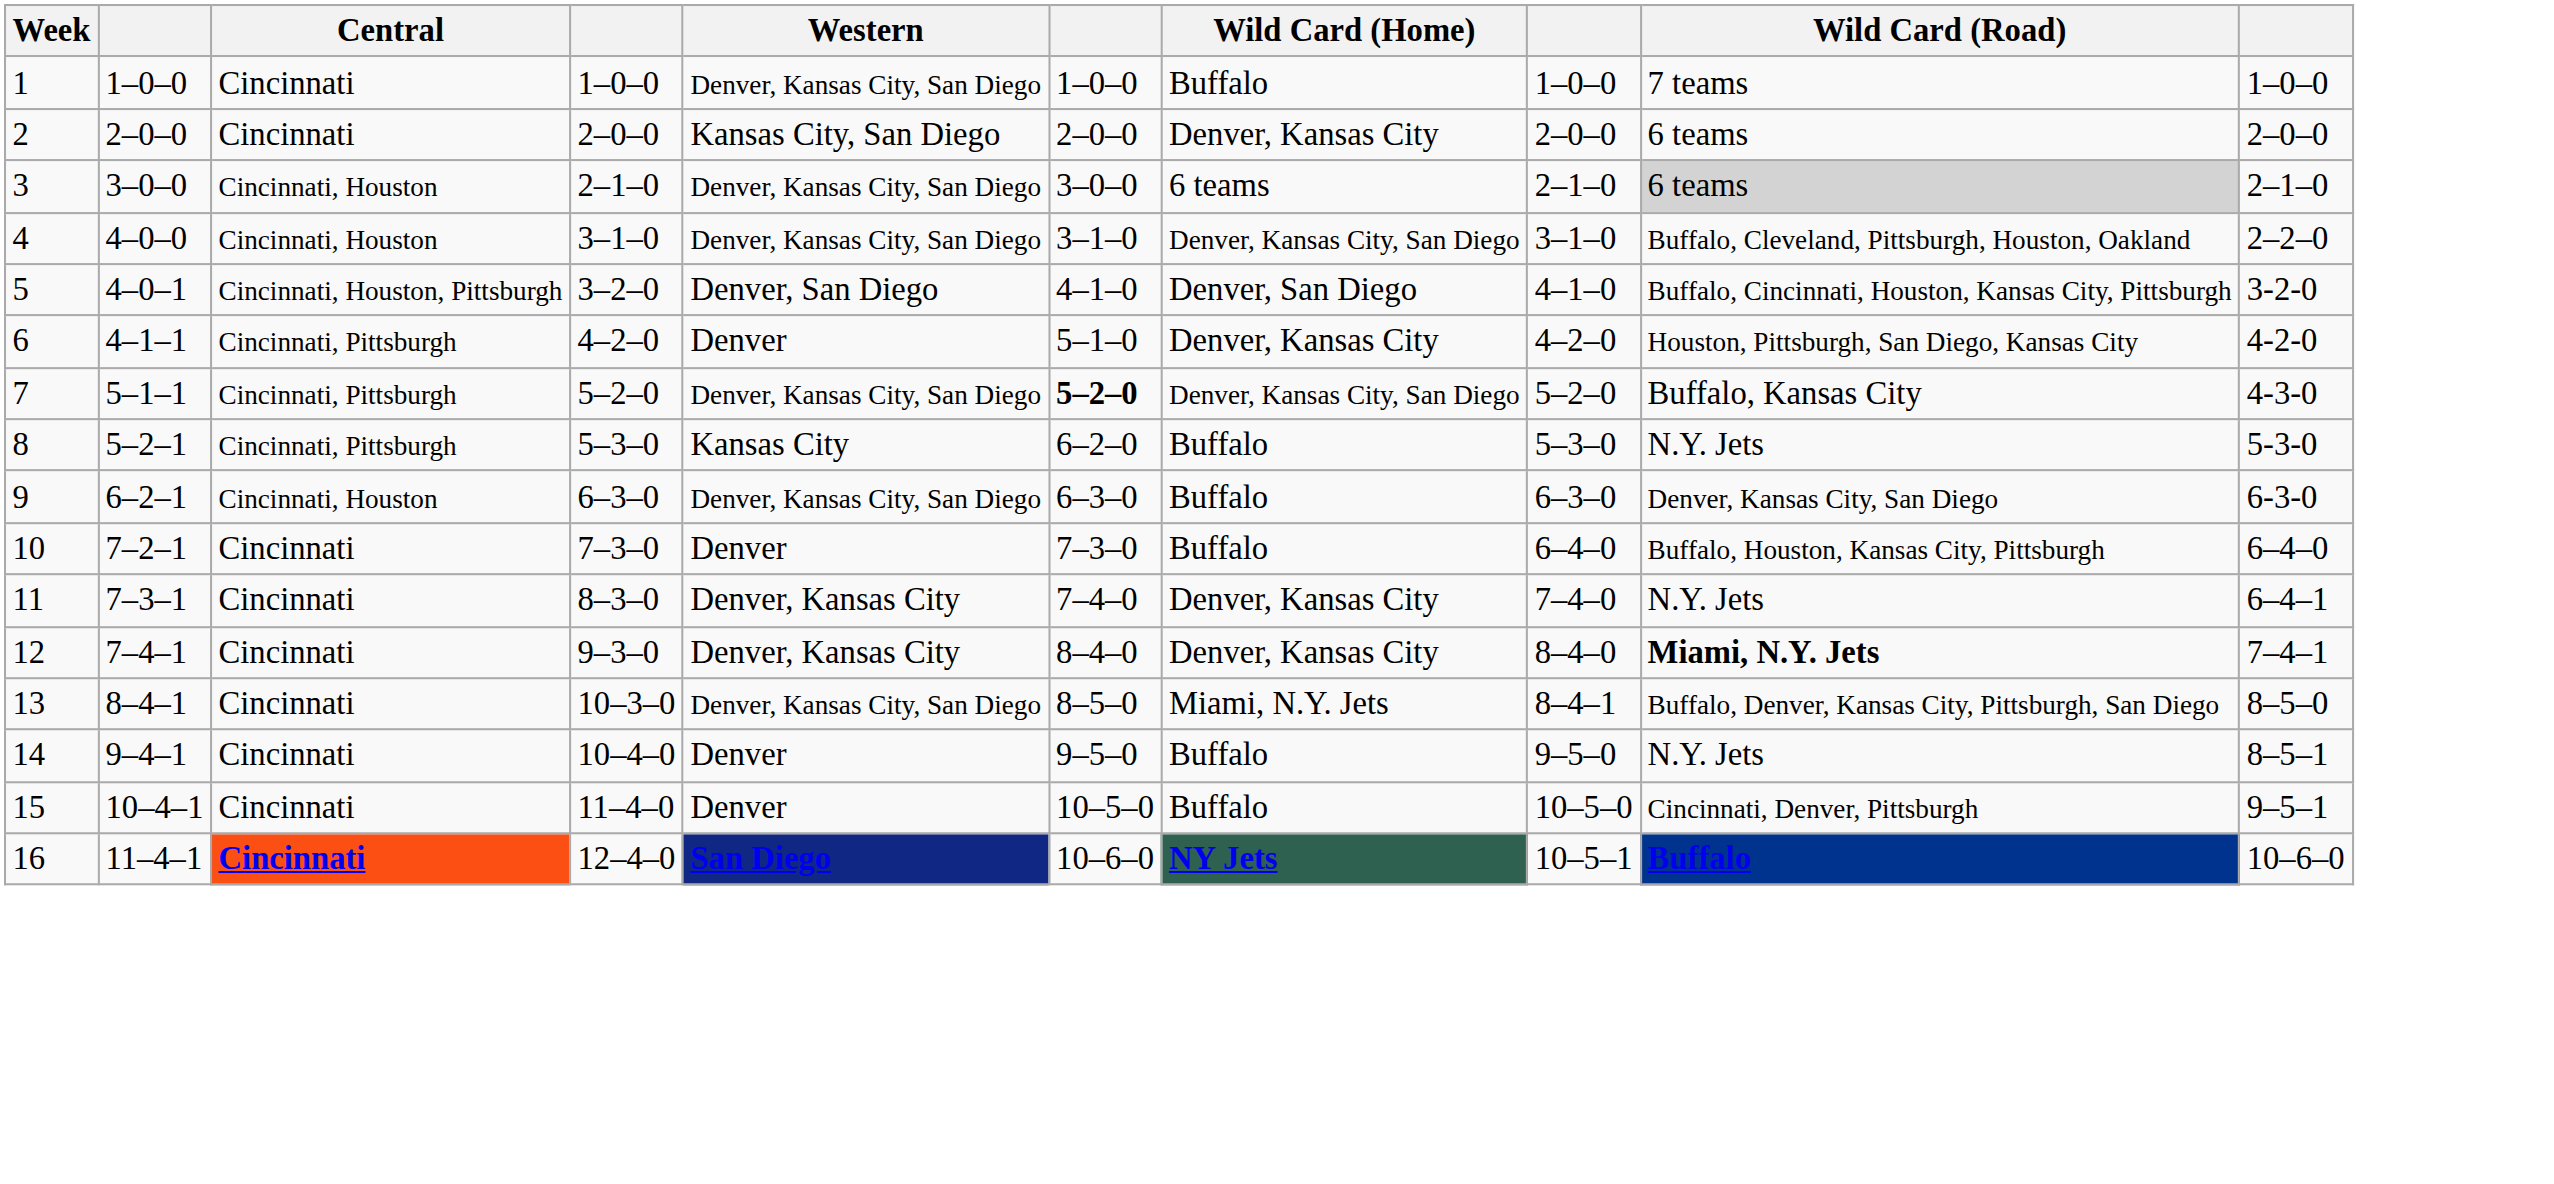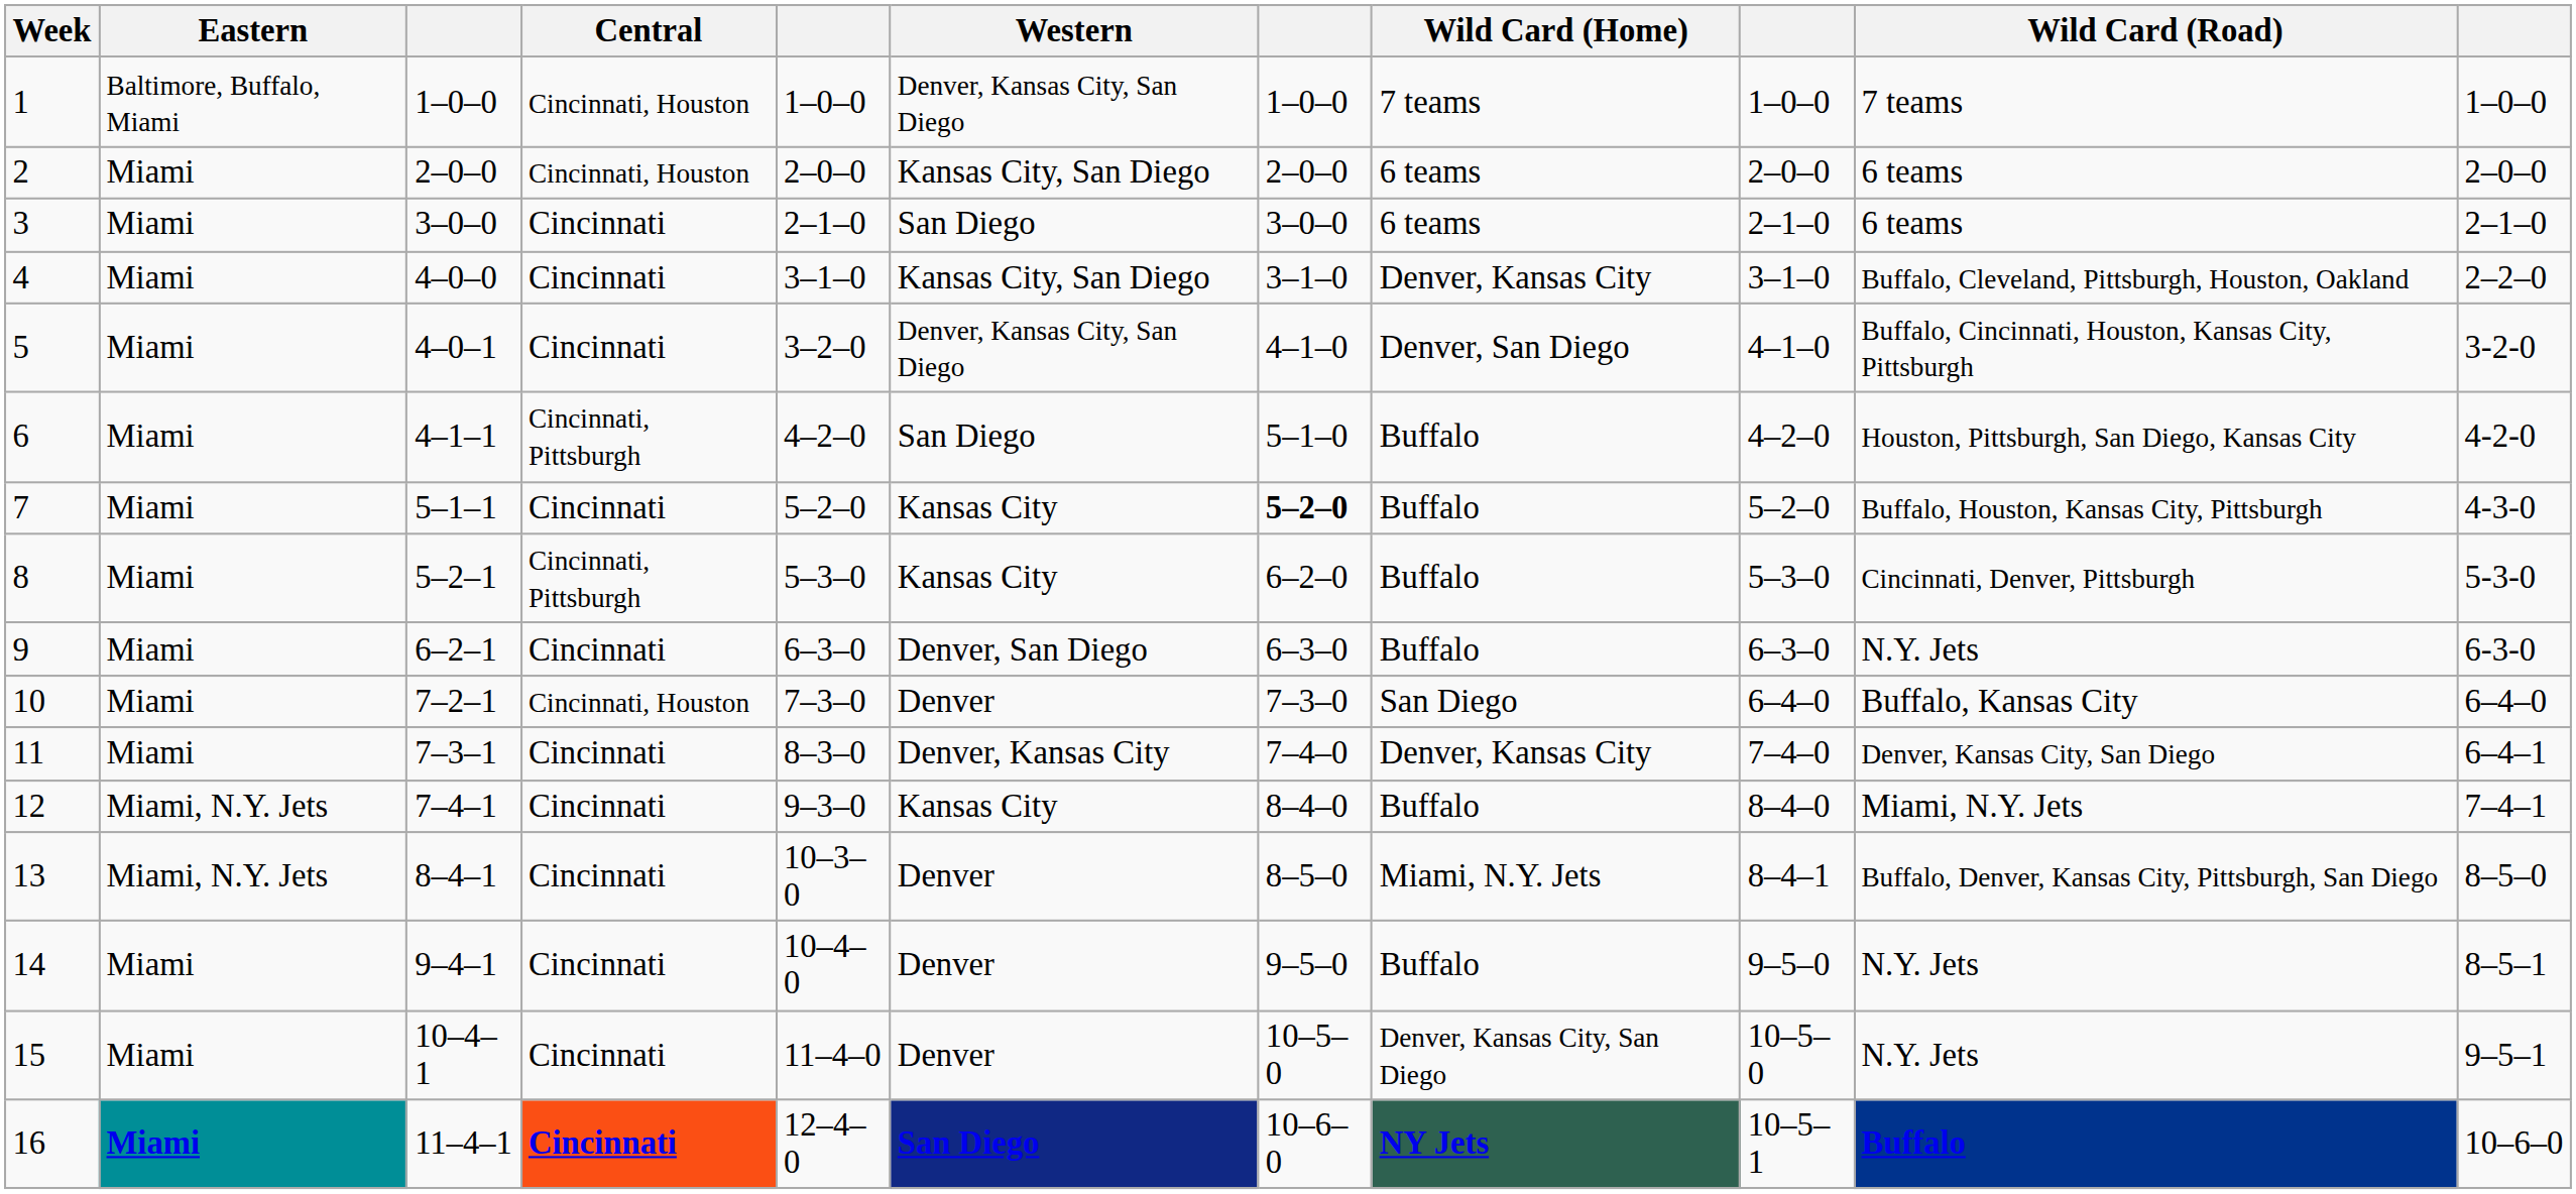+ column: Eastern | Baltimore, Buffalo, Miami | Miami | Miami | Miami | Miami | Miami | Miami | Miami | Miami | Miami | Miami | Miami, N.Y. Jets | Miami, N.Y. Jets | Miami | Miami | Miami
1 | Central: Cincinnati -> Cincinnati, Houston
1 | Wild Card (Home): Buffalo -> 7 teams
2 | Central: Cincinnati -> Cincinnati, Houston
2 | Wild Card (Home): Denver, Kansas City -> 6 teams
3 | Central: Cincinnati, Houston -> Cincinnati
3 | Western: Denver, Kansas City, San Diego -> San Diego
3 | Wild Card (Road): lightgrey background -> no background
4 | Central: Cincinnati, Houston -> Cincinnati
4 | Western: Denver, Kansas City, San Diego -> Kansas City, San Diego
4 | Wild Card (Home): Denver, Kansas City, San Diego -> Denver, Kansas City
5 | Central: Cincinnati, Houston, Pittsburgh -> Cincinnati
5 | Western: Denver, San Diego -> Denver, Kansas City, San Diego
6 | Western: Denver -> San Diego
6 | Wild Card (Home): Denver, Kansas City -> Buffalo
7 | Central: Cincinnati, Pittsburgh -> Cincinnati
7 | Western: Denver, Kansas City, San Diego -> Kansas City
7 | Wild Card (Home): Denver, Kansas City, San Diego -> Buffalo
7 | Wild Card (Road): Buffalo, Kansas City -> Buffalo, Houston, Kansas City, Pittsburgh
8 | Wild Card (Road): N.Y. Jets -> Cincinnati, Denver, Pittsburgh
9 | Central: Cincinnati, Houston -> Cincinnati
9 | Western: Denver, Kansas City, San Diego -> Denver, San Diego
9 | Wild Card (Road): Denver, Kansas City, San Diego -> N.Y. Jets
10 | Central: Cincinnati -> Cincinnati, Houston
10 | Wild Card (Home): Buffalo -> San Diego
10 | Wild Card (Road): Buffalo, Houston, Kansas City, Pittsburgh -> Buffalo, Kansas City
11 | Wild Card (Road): N.Y. Jets -> Denver, Kansas City, San Diego
12 | Western: Denver, Kansas City -> Kansas City
12 | Wild Card (Home): Denver, Kansas City -> Buffalo
12 | Wild Card (Road): bold -> normal
13 | Western: Denver, Kansas City, San Diego -> Denver
15 | Wild Card (Home): Buffalo -> Denver, Kansas City, San Diego
15 | Wild Card (Road): Cincinnati, Denver, Pittsburgh -> N.Y. Jets
